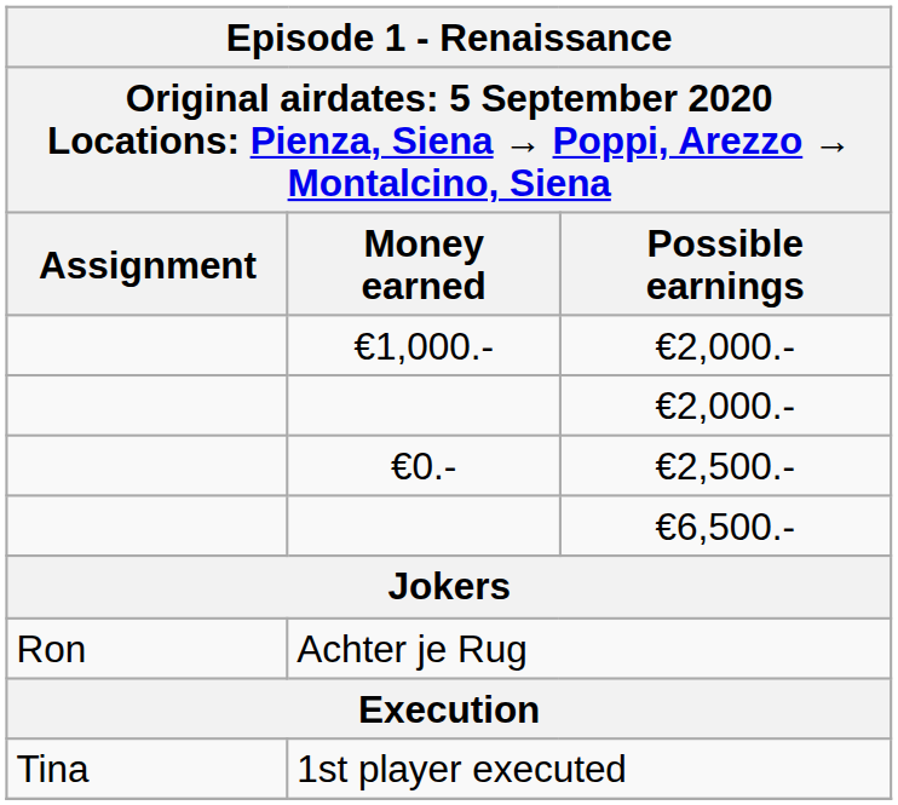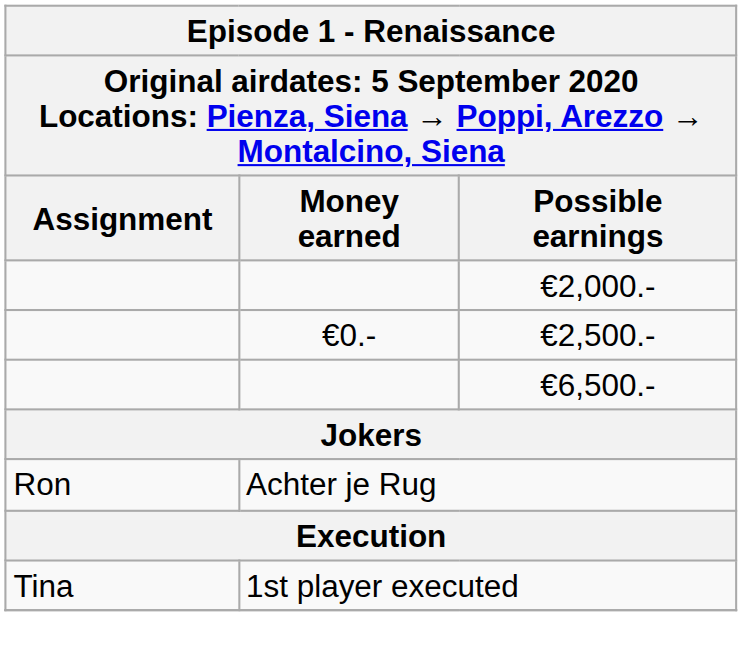- row: €1,000.- | €2,000.-
